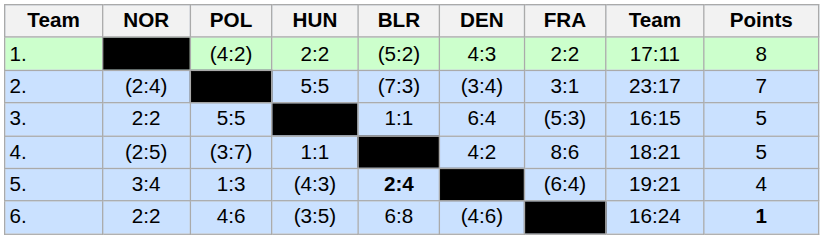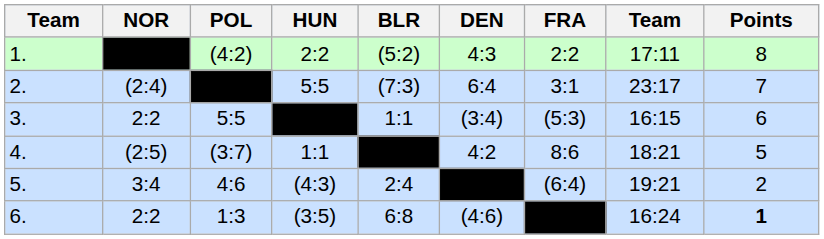2. | DEN: (3:4) -> 6:4
3. | DEN: 6:4 -> (3:4)
3. | Points: 5 -> 6
5. | POL: 1:3 -> 4:6
5. | BLR: bold -> normal
5. | Points: 4 -> 2
6. | POL: 4:6 -> 1:3
